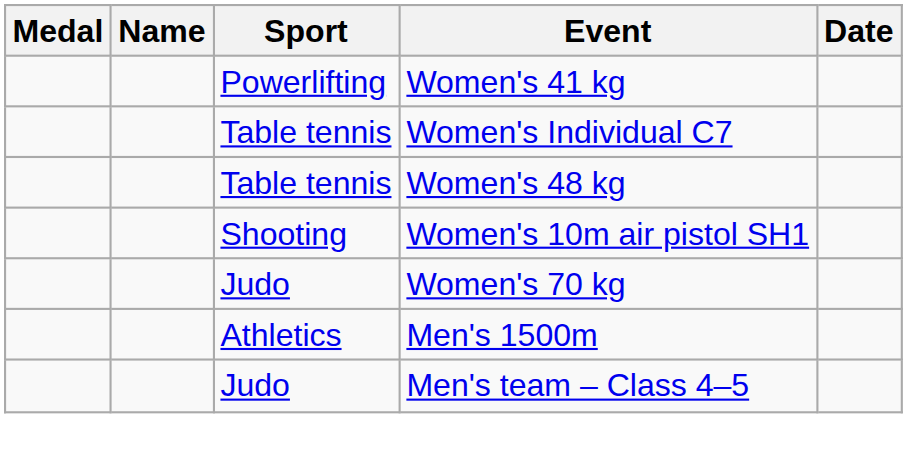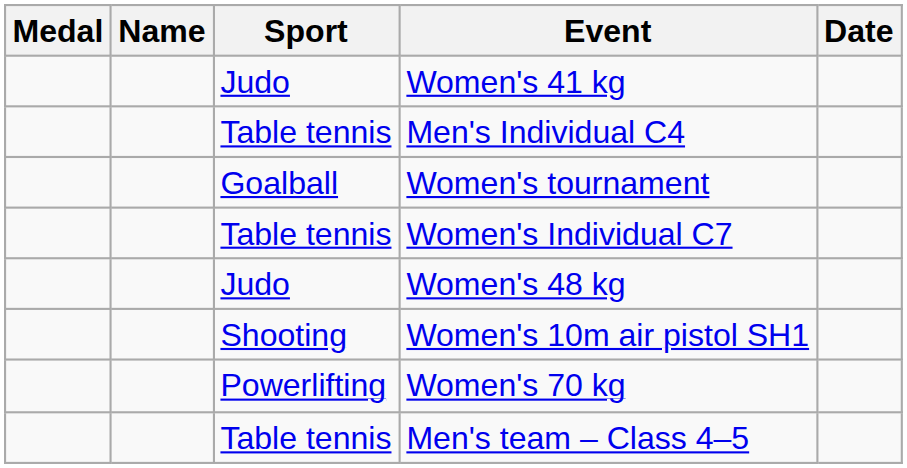Women's 41 kg | Sport: Powerlifting -> Judo
+ row: Table tennis | Men's Individual C4
+ row: Goalball | Women's tournament
Women's 48 kg | Sport: Table tennis -> Judo
Women's 70 kg | Sport: Judo -> Powerlifting
- row: Athletics | Men's 1500m
Men's team – Class 4–5 | Sport: Judo -> Table tennis
